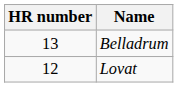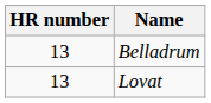Lovat | HR number: 12 -> 13
